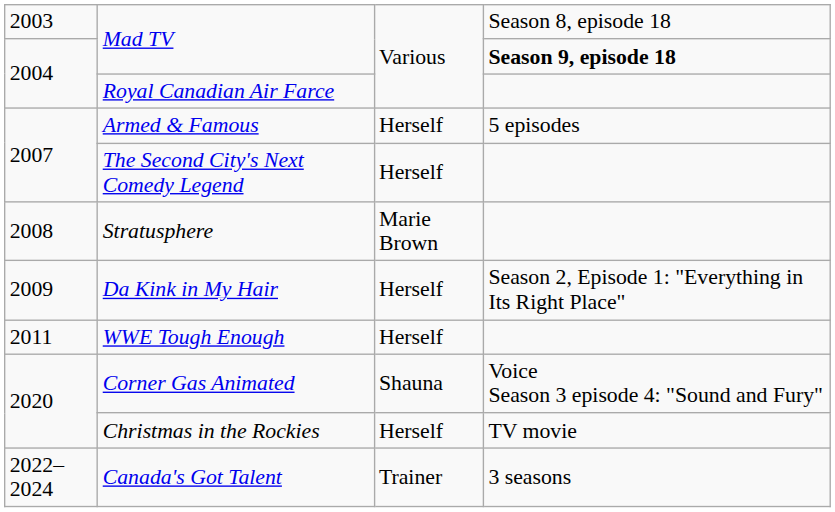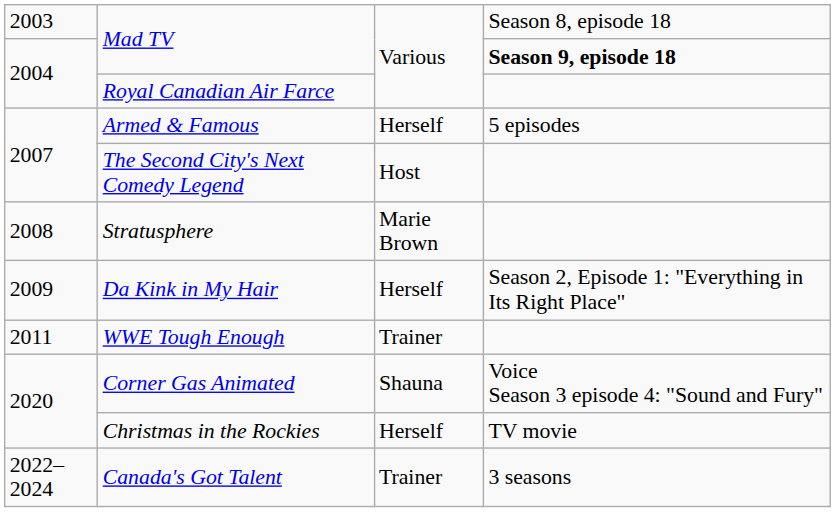The Second City's Next Comedy Legend | column 3: Herself -> Host
WWE Tough Enough | column 3: Herself -> Trainer
